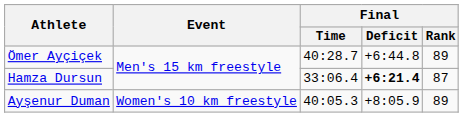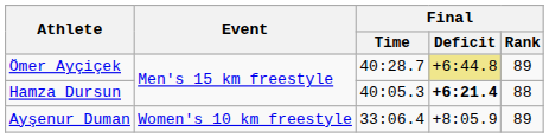Ömer Ayçiçek | Final / Deficit: no background -> khaki background
Hamza Dursun | Final / Time: 33:06.4 -> 40:05.3
Hamza Dursun | Final / Rank: 87 -> 88
Ayşenur Duman | Final / Time: 40:05.3 -> 33:06.4
